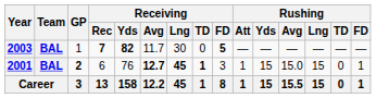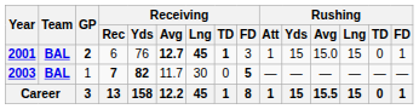rows swapped: 2001 <-> 2003
